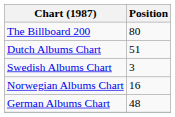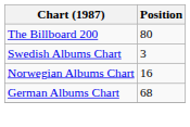- row: Dutch Albums Chart | 51
German Albums Chart | Position: 48 -> 68
